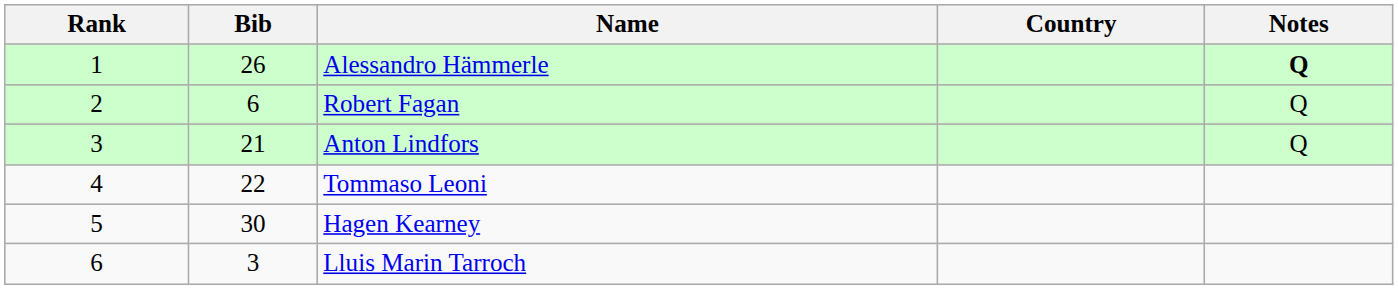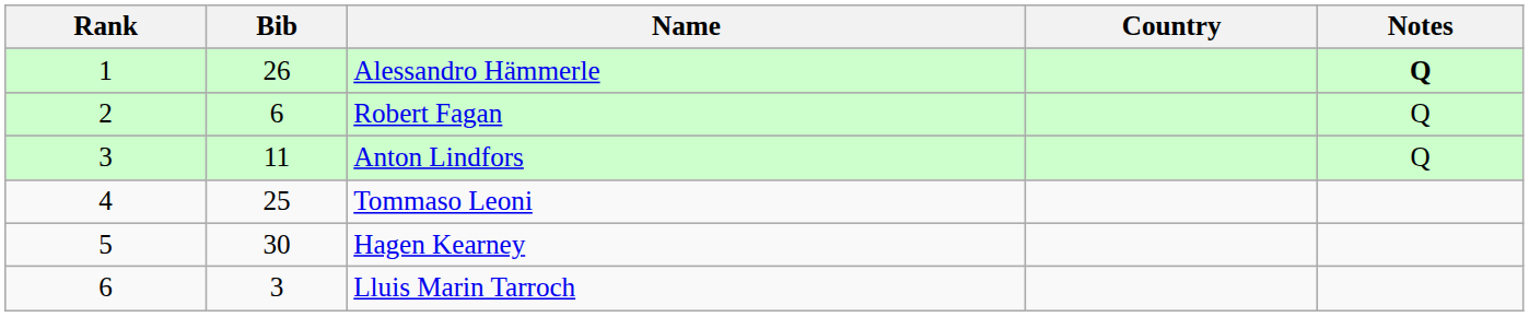Anton Lindfors | Bib: 21 -> 11
Tommaso Leoni | Bib: 22 -> 25
